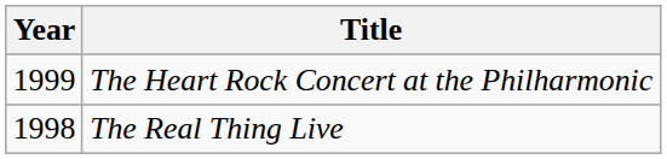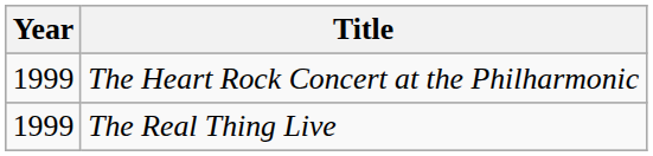The Real Thing Live | Year: 1998 -> 1999
